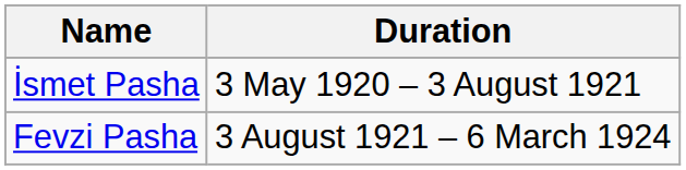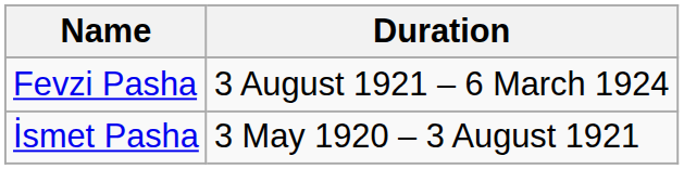rows swapped: İsmet Pasha <-> Fevzi Pasha
